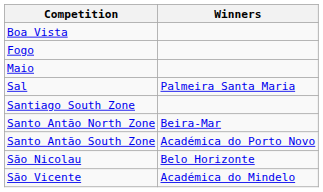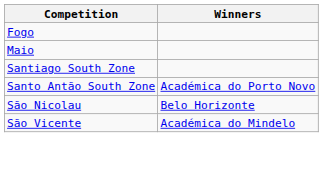- row: Boa Vista
- row: Sal | Palmeira Santa Maria
- row: Santo Antão North Zone | Beira-Mar
